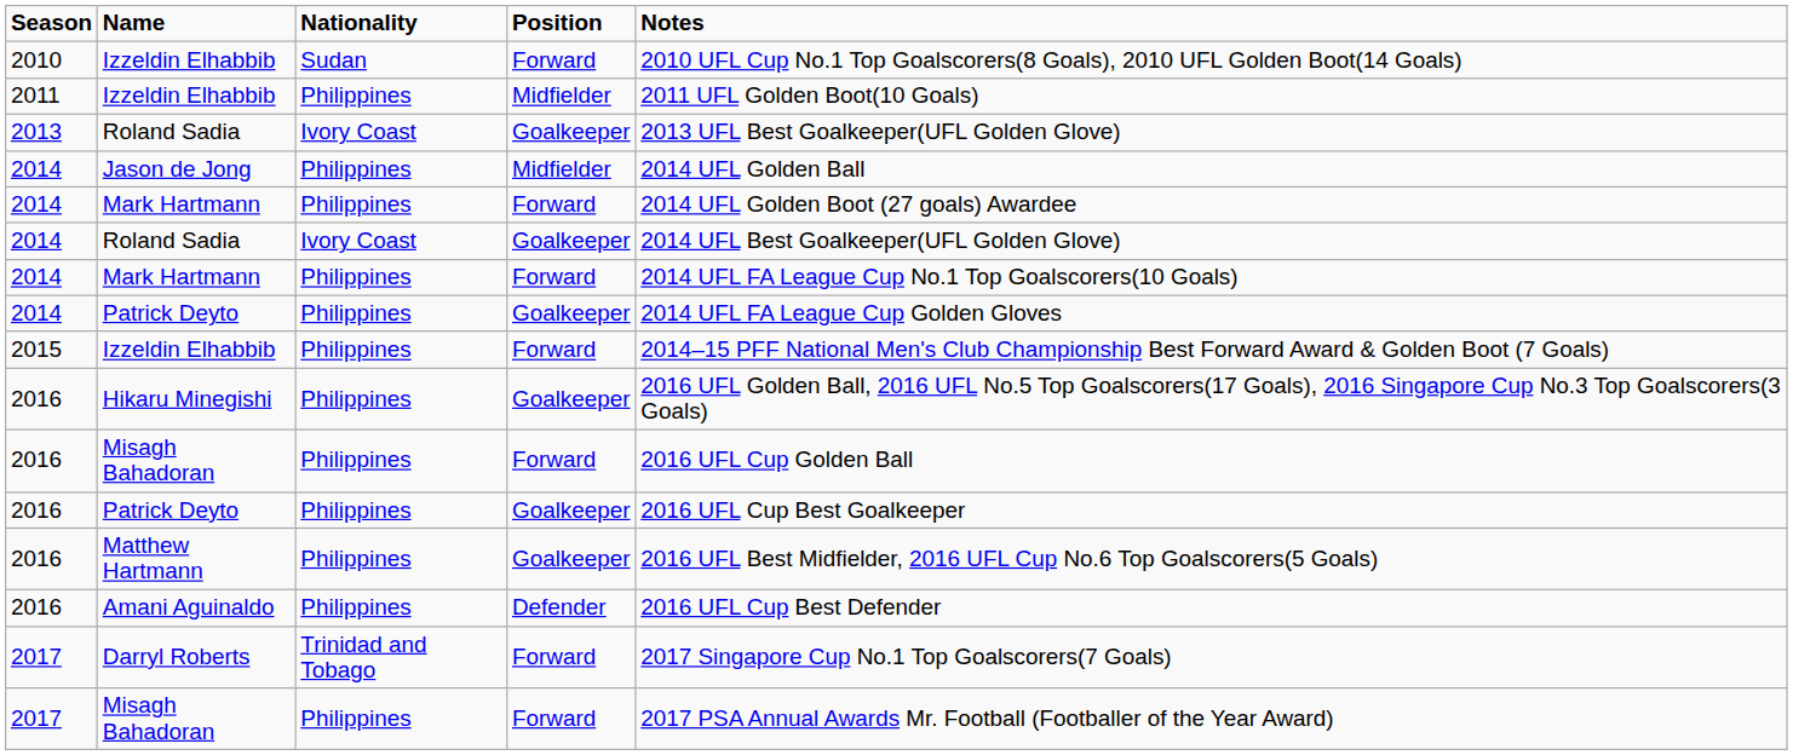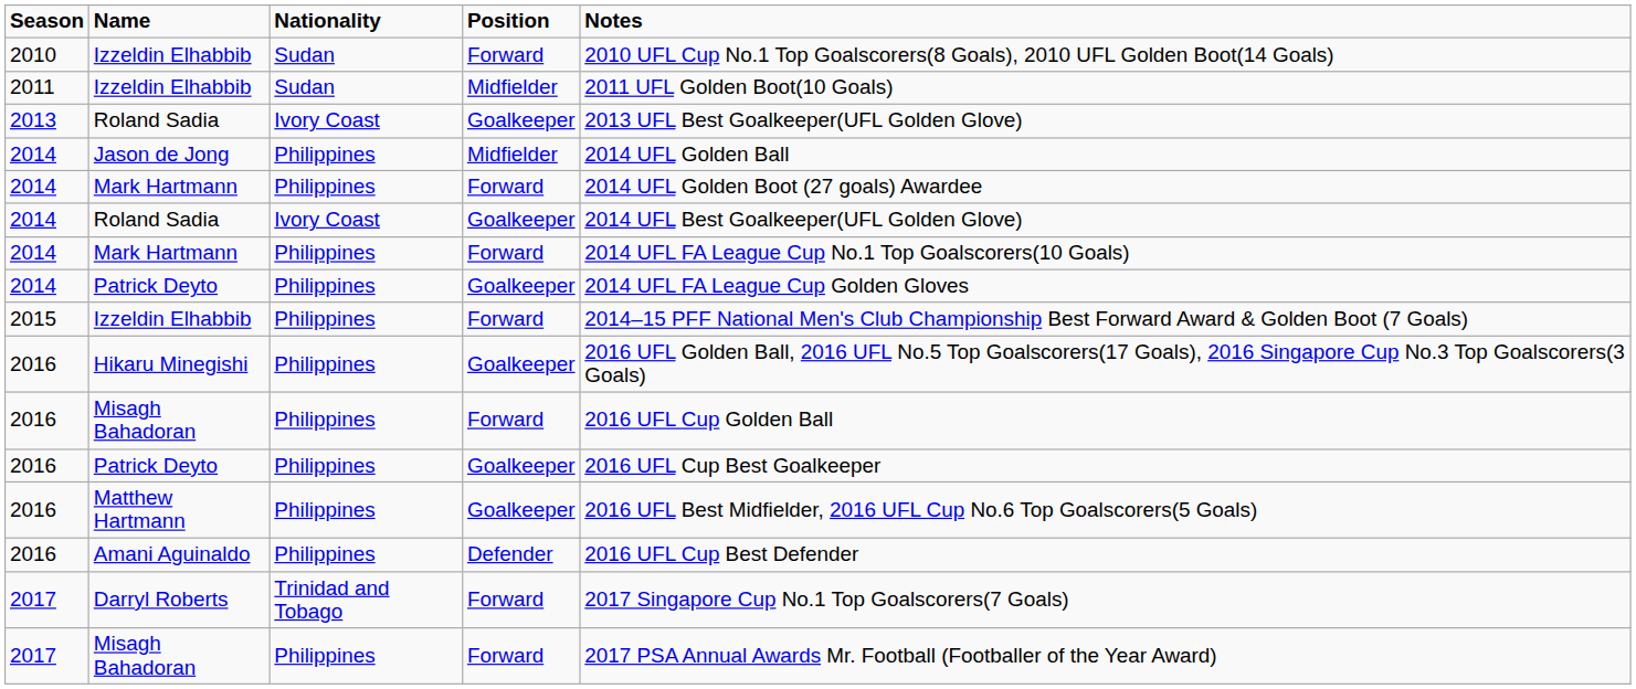2011 / Izzeldin Elhabbib | Nationality: Philippines -> Sudan
